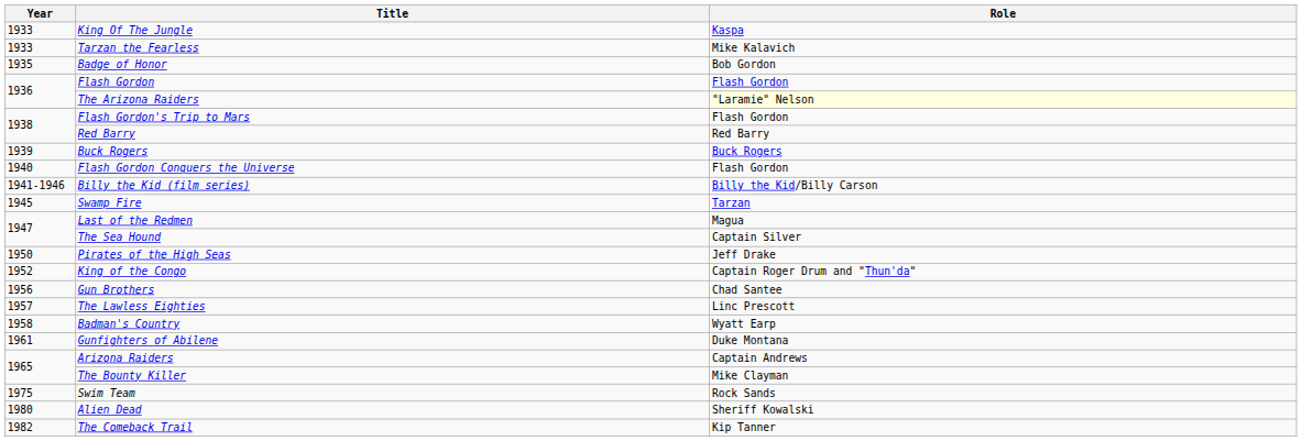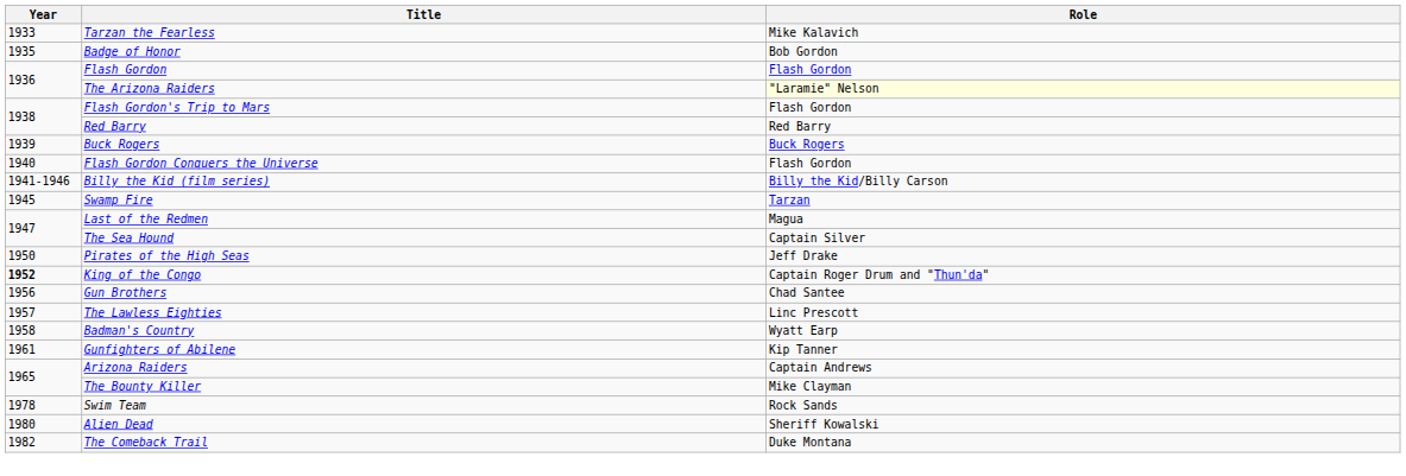- row: 1933 | King Of The Jungle | Kaspa
King of the Congo | Year: normal -> bold
Gunfighters of Abilene | Role: Duke Montana -> Kip Tanner
Swim Team | Year: 1975 -> 1978
The Comeback Trail | Role: Kip Tanner -> Duke Montana
